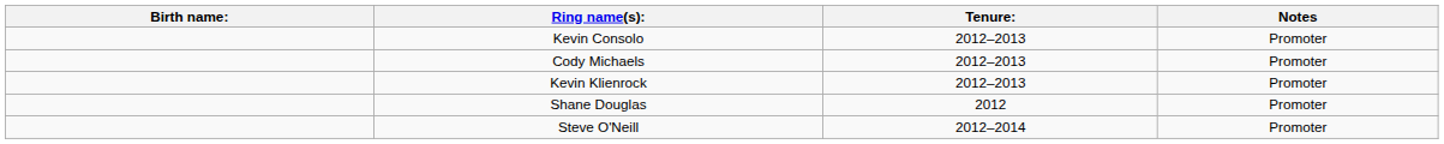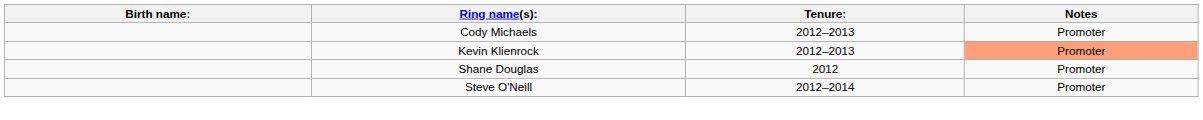- row: Kevin Consolo | 2012–2013 | Promoter
Kevin Klienrock | Notes: no background -> lightsalmon background
